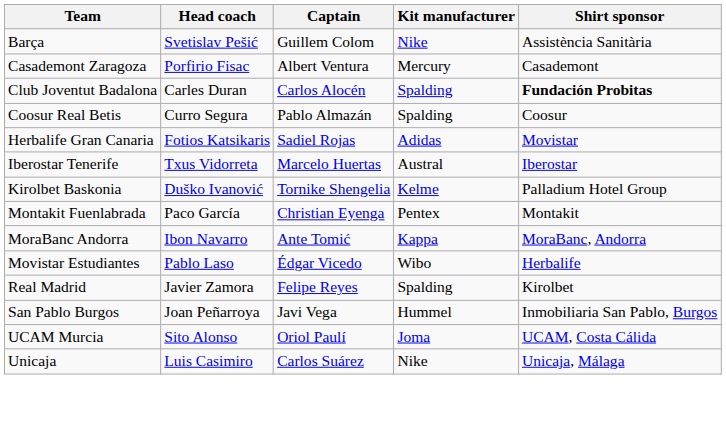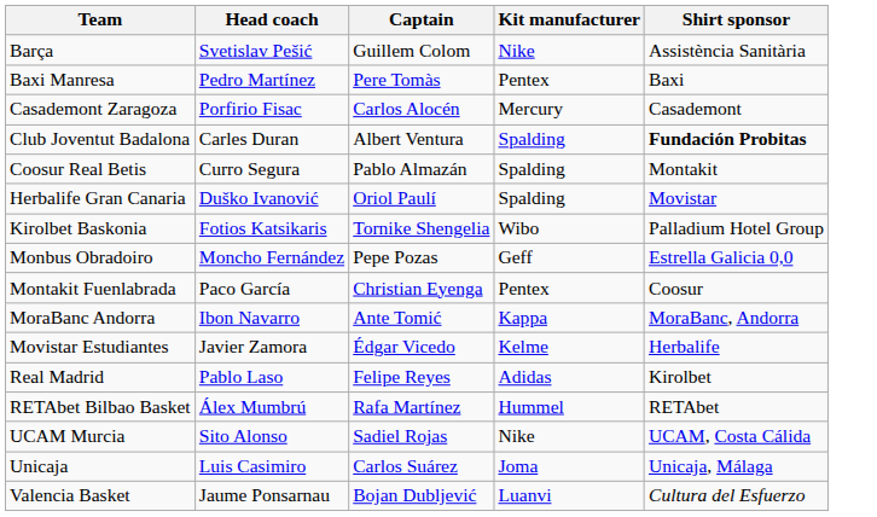+ row: Baxi Manresa | Pedro Martínez | Pere Tomàs | Pentex | Baxi
Casademont Zaragoza | Captain: Albert Ventura -> Carlos Alocén
Club Joventut Badalona | Captain: Carlos Alocén -> Albert Ventura
Coosur Real Betis | Shirt sponsor: Coosur -> Montakit
Herbalife Gran Canaria | Head coach: Fotios Katsikaris -> Duško Ivanović
Herbalife Gran Canaria | Captain: Sadiel Rojas -> Oriol Paulí
Herbalife Gran Canaria | Kit manufacturer: Adidas -> Spalding
- row: Iberostar Tenerife | Txus Vidorreta | Marcelo Huertas | Austral | Iberostar
Kirolbet Baskonia | Head coach: Duško Ivanović -> Fotios Katsikaris
Kirolbet Baskonia | Kit manufacturer: Kelme -> Wibo
+ row: Monbus Obradoiro | Moncho Fernández | Pepe Pozas | Geff | Estrella Galicia 0,0
Montakit Fuenlabrada | Shirt sponsor: Montakit -> Coosur
Movistar Estudiantes | Head coach: Pablo Laso -> Javier Zamora
Movistar Estudiantes | Kit manufacturer: Wibo -> Kelme
Real Madrid | Head coach: Javier Zamora -> Pablo Laso
Real Madrid | Kit manufacturer: Spalding -> Adidas
+ row: RETAbet Bilbao Basket | Álex Mumbrú | Rafa Martínez | Hummel | RETAbet
- row: San Pablo Burgos | Joan Peñarroya | Javi Vega | Hummel | Inmobiliaria San Pablo, Burgos
UCAM Murcia | Captain: Oriol Paulí -> Sadiel Rojas
UCAM Murcia | Kit manufacturer: Joma -> Nike
Unicaja | Kit manufacturer: Nike -> Joma
+ row: Valencia Basket | Jaume Ponsarnau | Bojan Dubljević | Luanvi | Cultura del Esfuerzo
